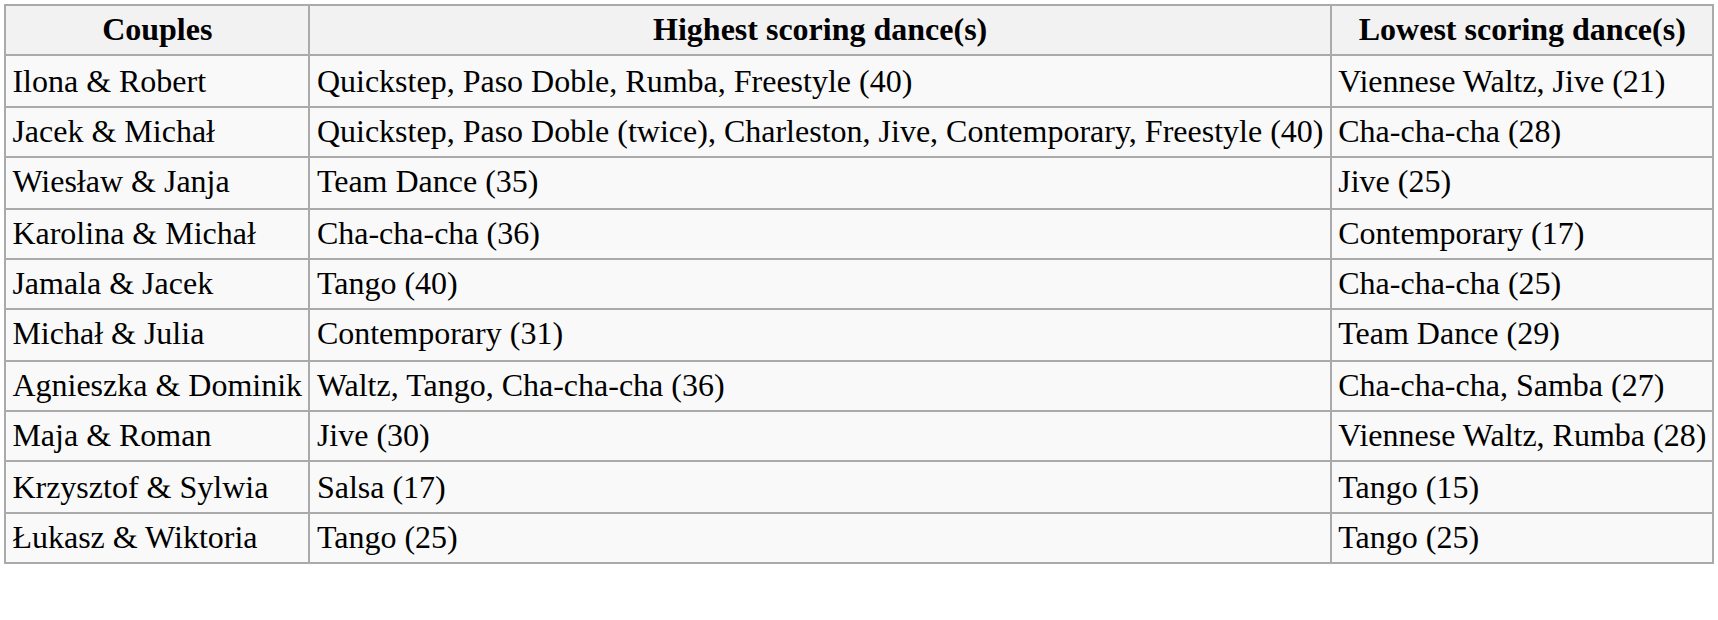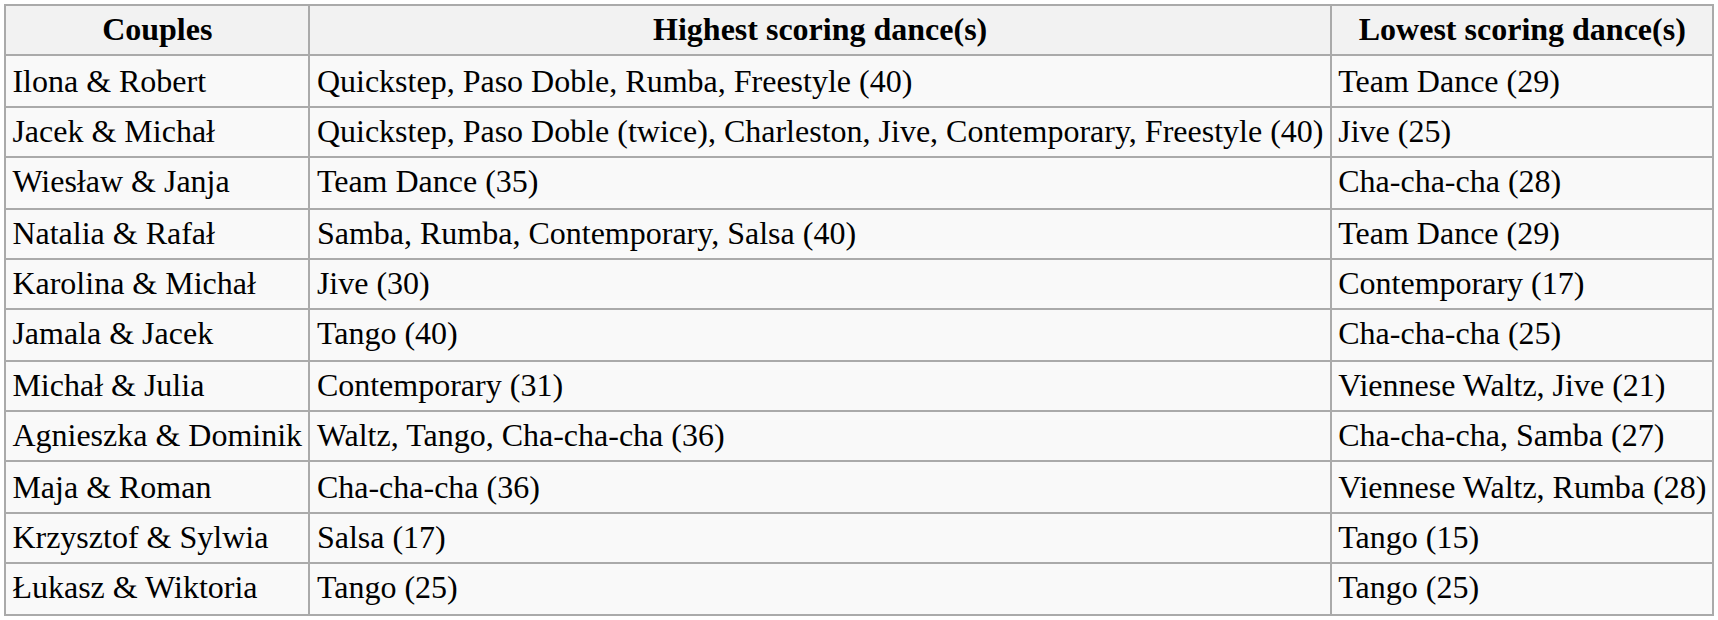Ilona & Robert | Lowest scoring dance(s): Viennese Waltz, Jive (21) -> Team Dance (29)
Jacek & Michał | Lowest scoring dance(s): Cha-cha-cha (28) -> Jive (25)
Wiesław & Janja | Lowest scoring dance(s): Jive (25) -> Cha-cha-cha (28)
+ row: Natalia & Rafał | Samba, Rumba, Contemporary, Salsa (40) | Team Dance (29)
Karolina & Michał | Highest scoring dance(s): Cha-cha-cha (36) -> Jive (30)
Michał & Julia | Lowest scoring dance(s): Team Dance (29) -> Viennese Waltz, Jive (21)
Maja & Roman | Highest scoring dance(s): Jive (30) -> Cha-cha-cha (36)
